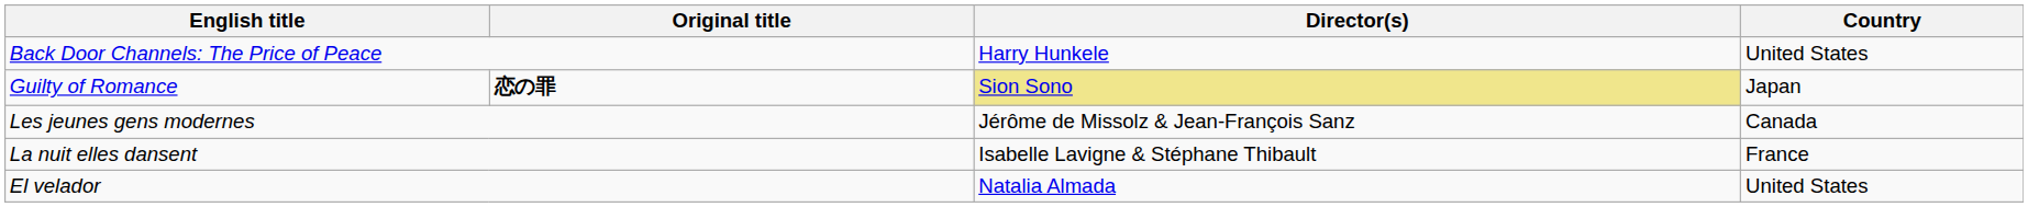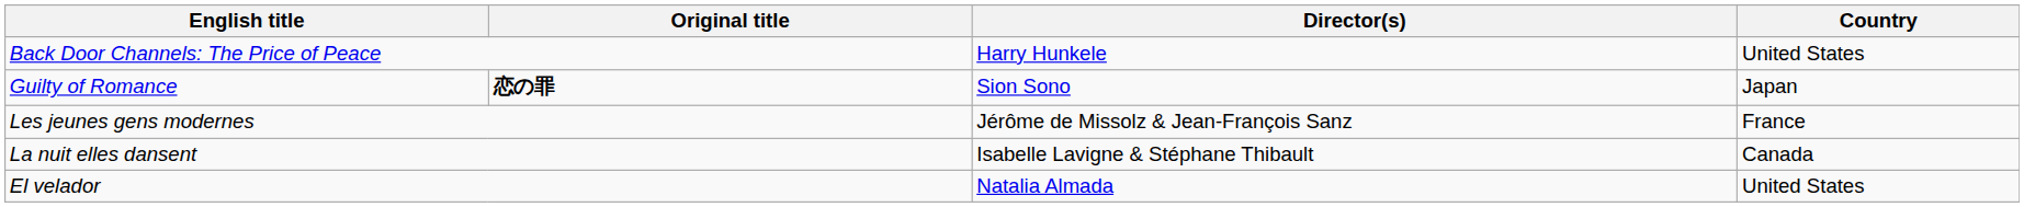Guilty of Romance | Director(s): khaki background -> no background
Les jeunes gens modernes | Country: Canada -> France
La nuit elles dansent | Country: France -> Canada
